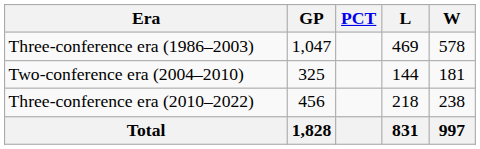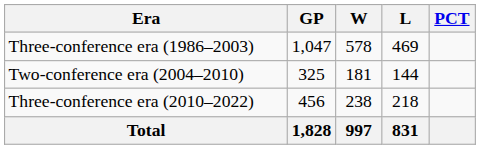columns swapped: W <-> PCT
